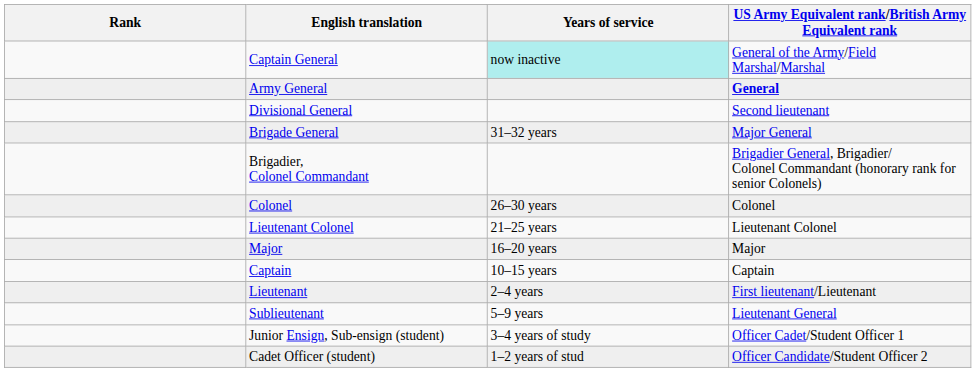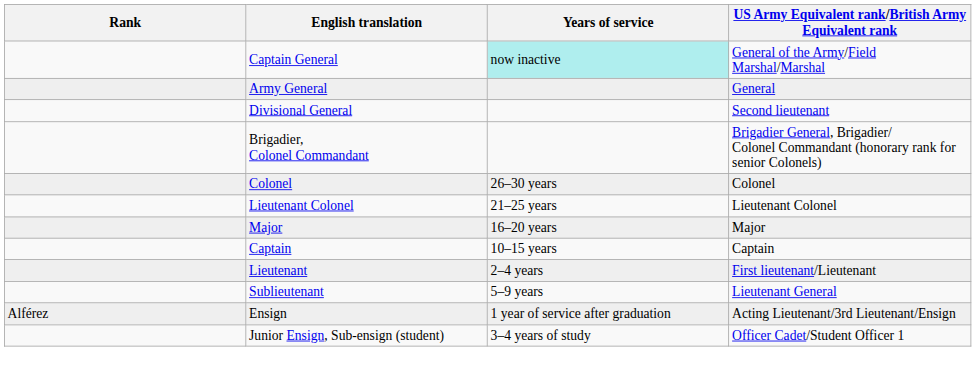Army General | US Army Equivalent rank/British Army Equivalent rank: bold -> normal
- row: Brigade General | 31–32 years | Major General
+ row: Alférez | Ensign | 1 year of service after graduation | Acting Lieutenant/3rd Lieutenant/Ensign
- row: Cadet Officer (student) | 1–2 years of stud | Officer Candidate/Student Officer 2
